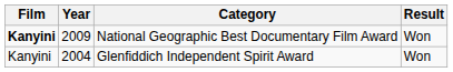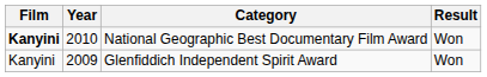National Geographic Best Documentary Film Award | Year: 2009 -> 2010
Glenfiddich Independent Spirit Award | Year: 2004 -> 2009
